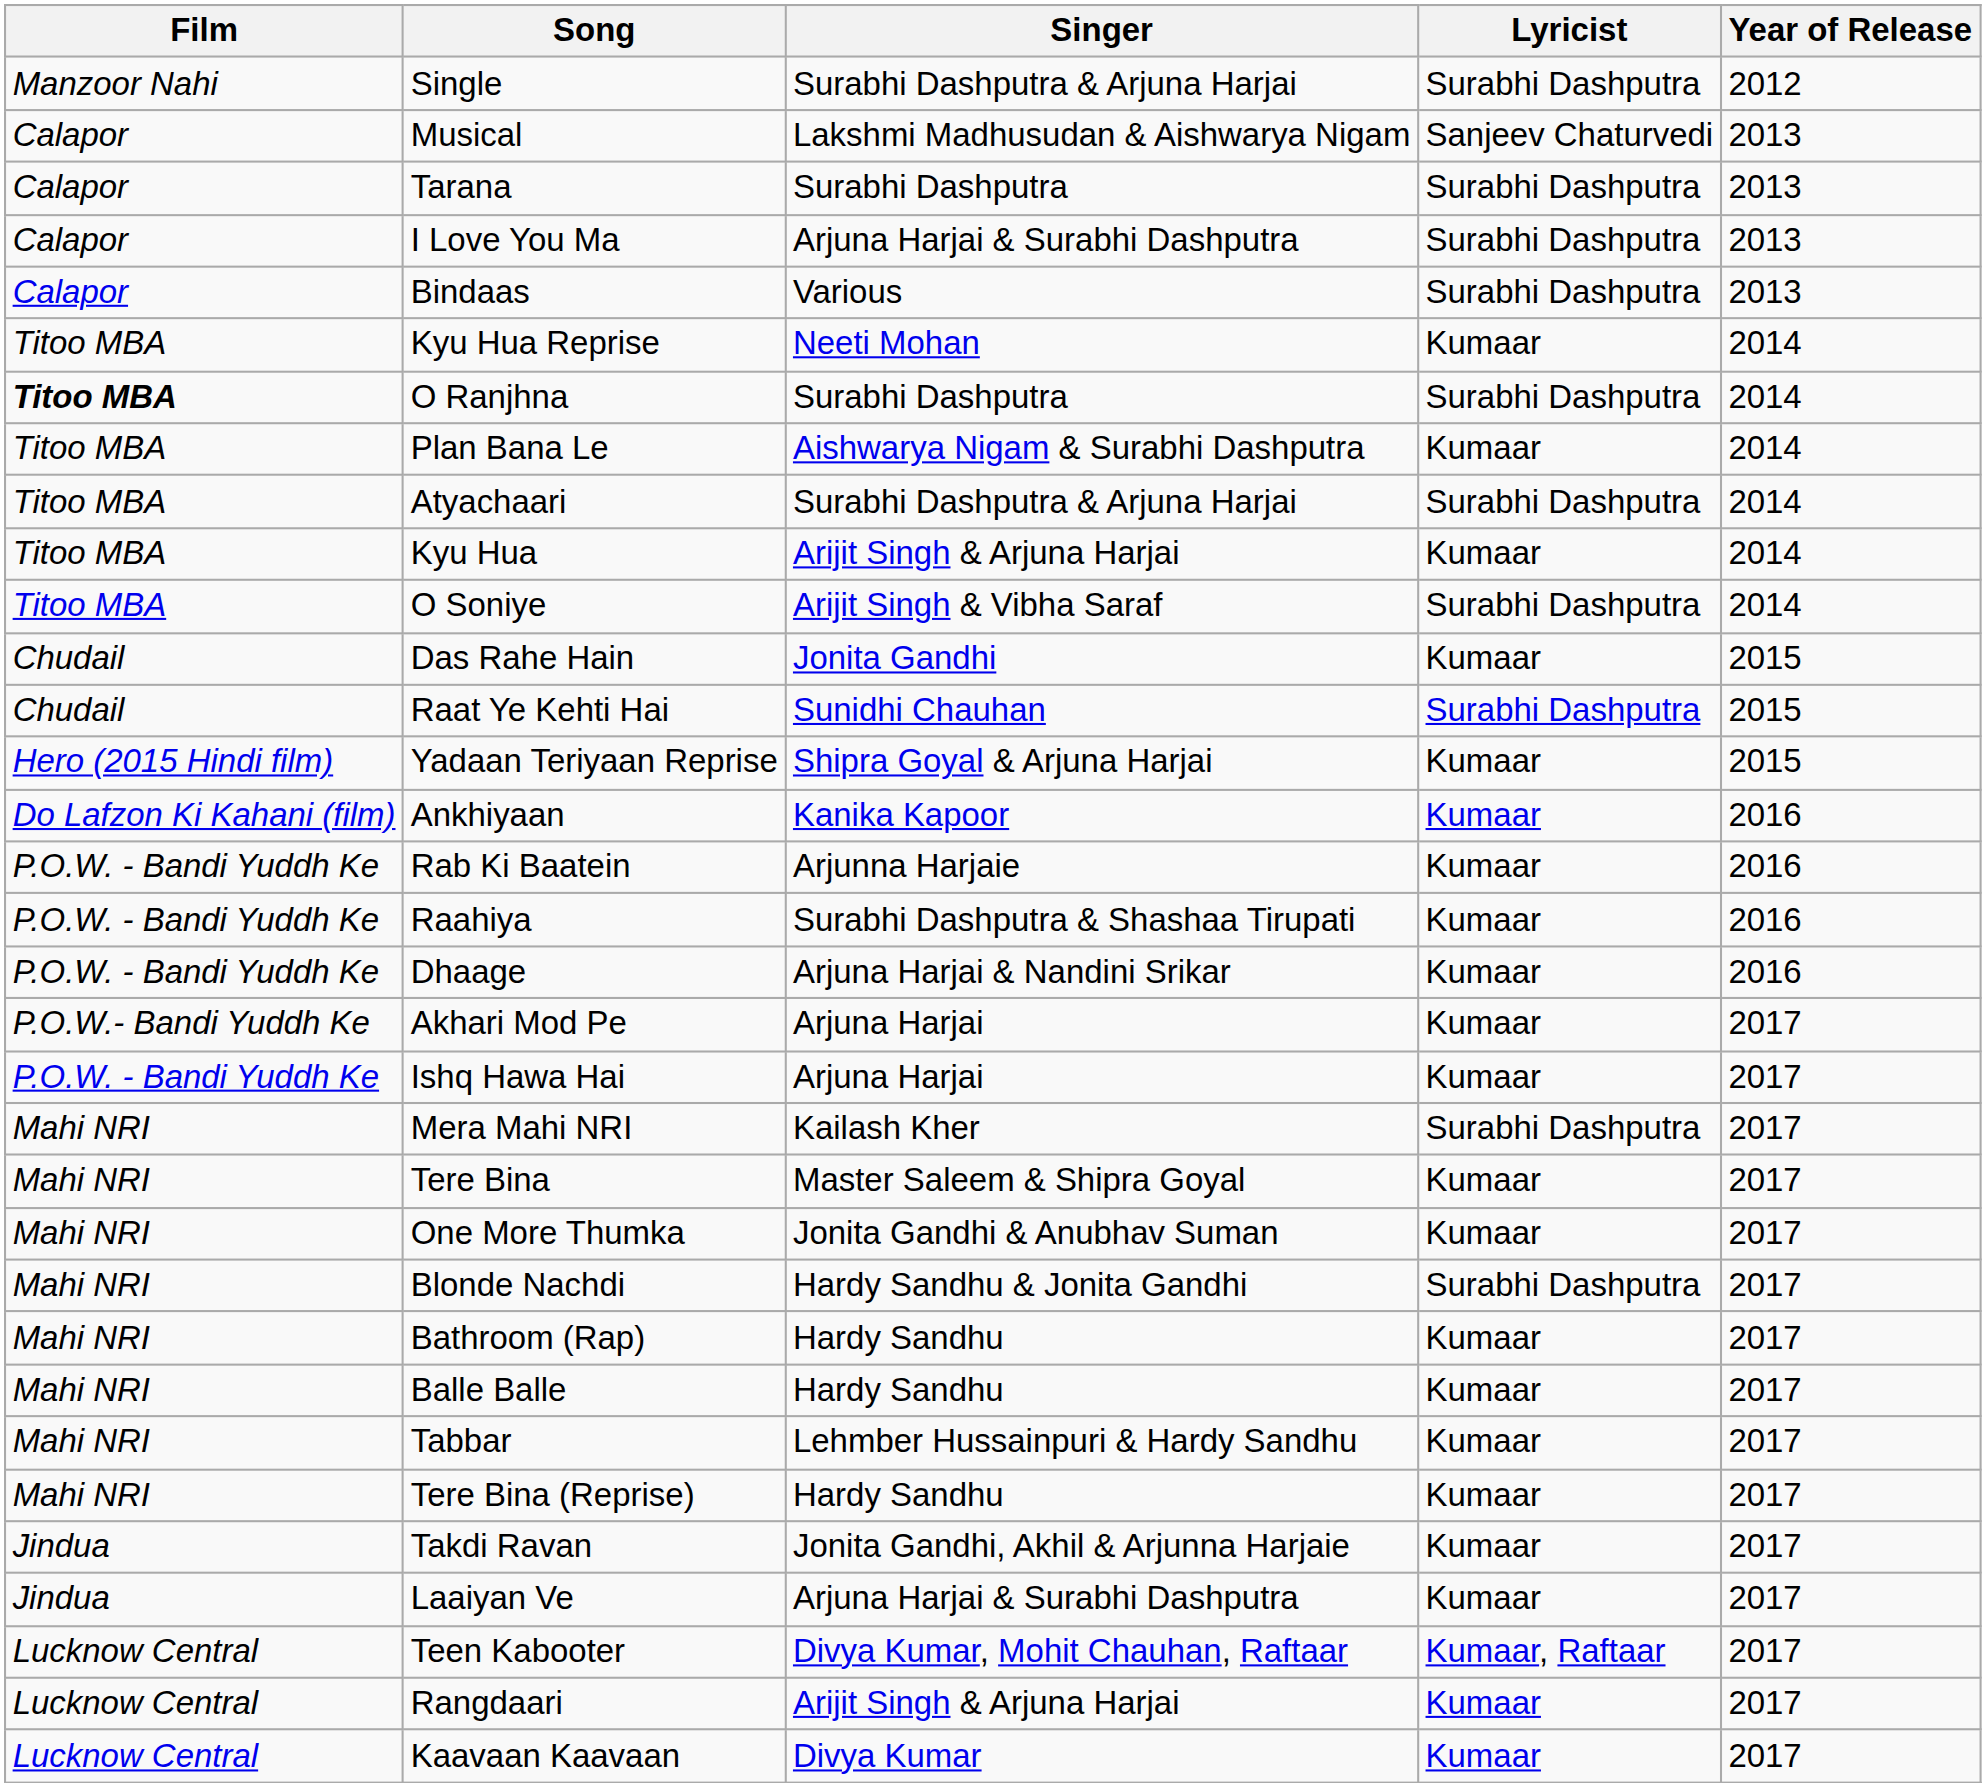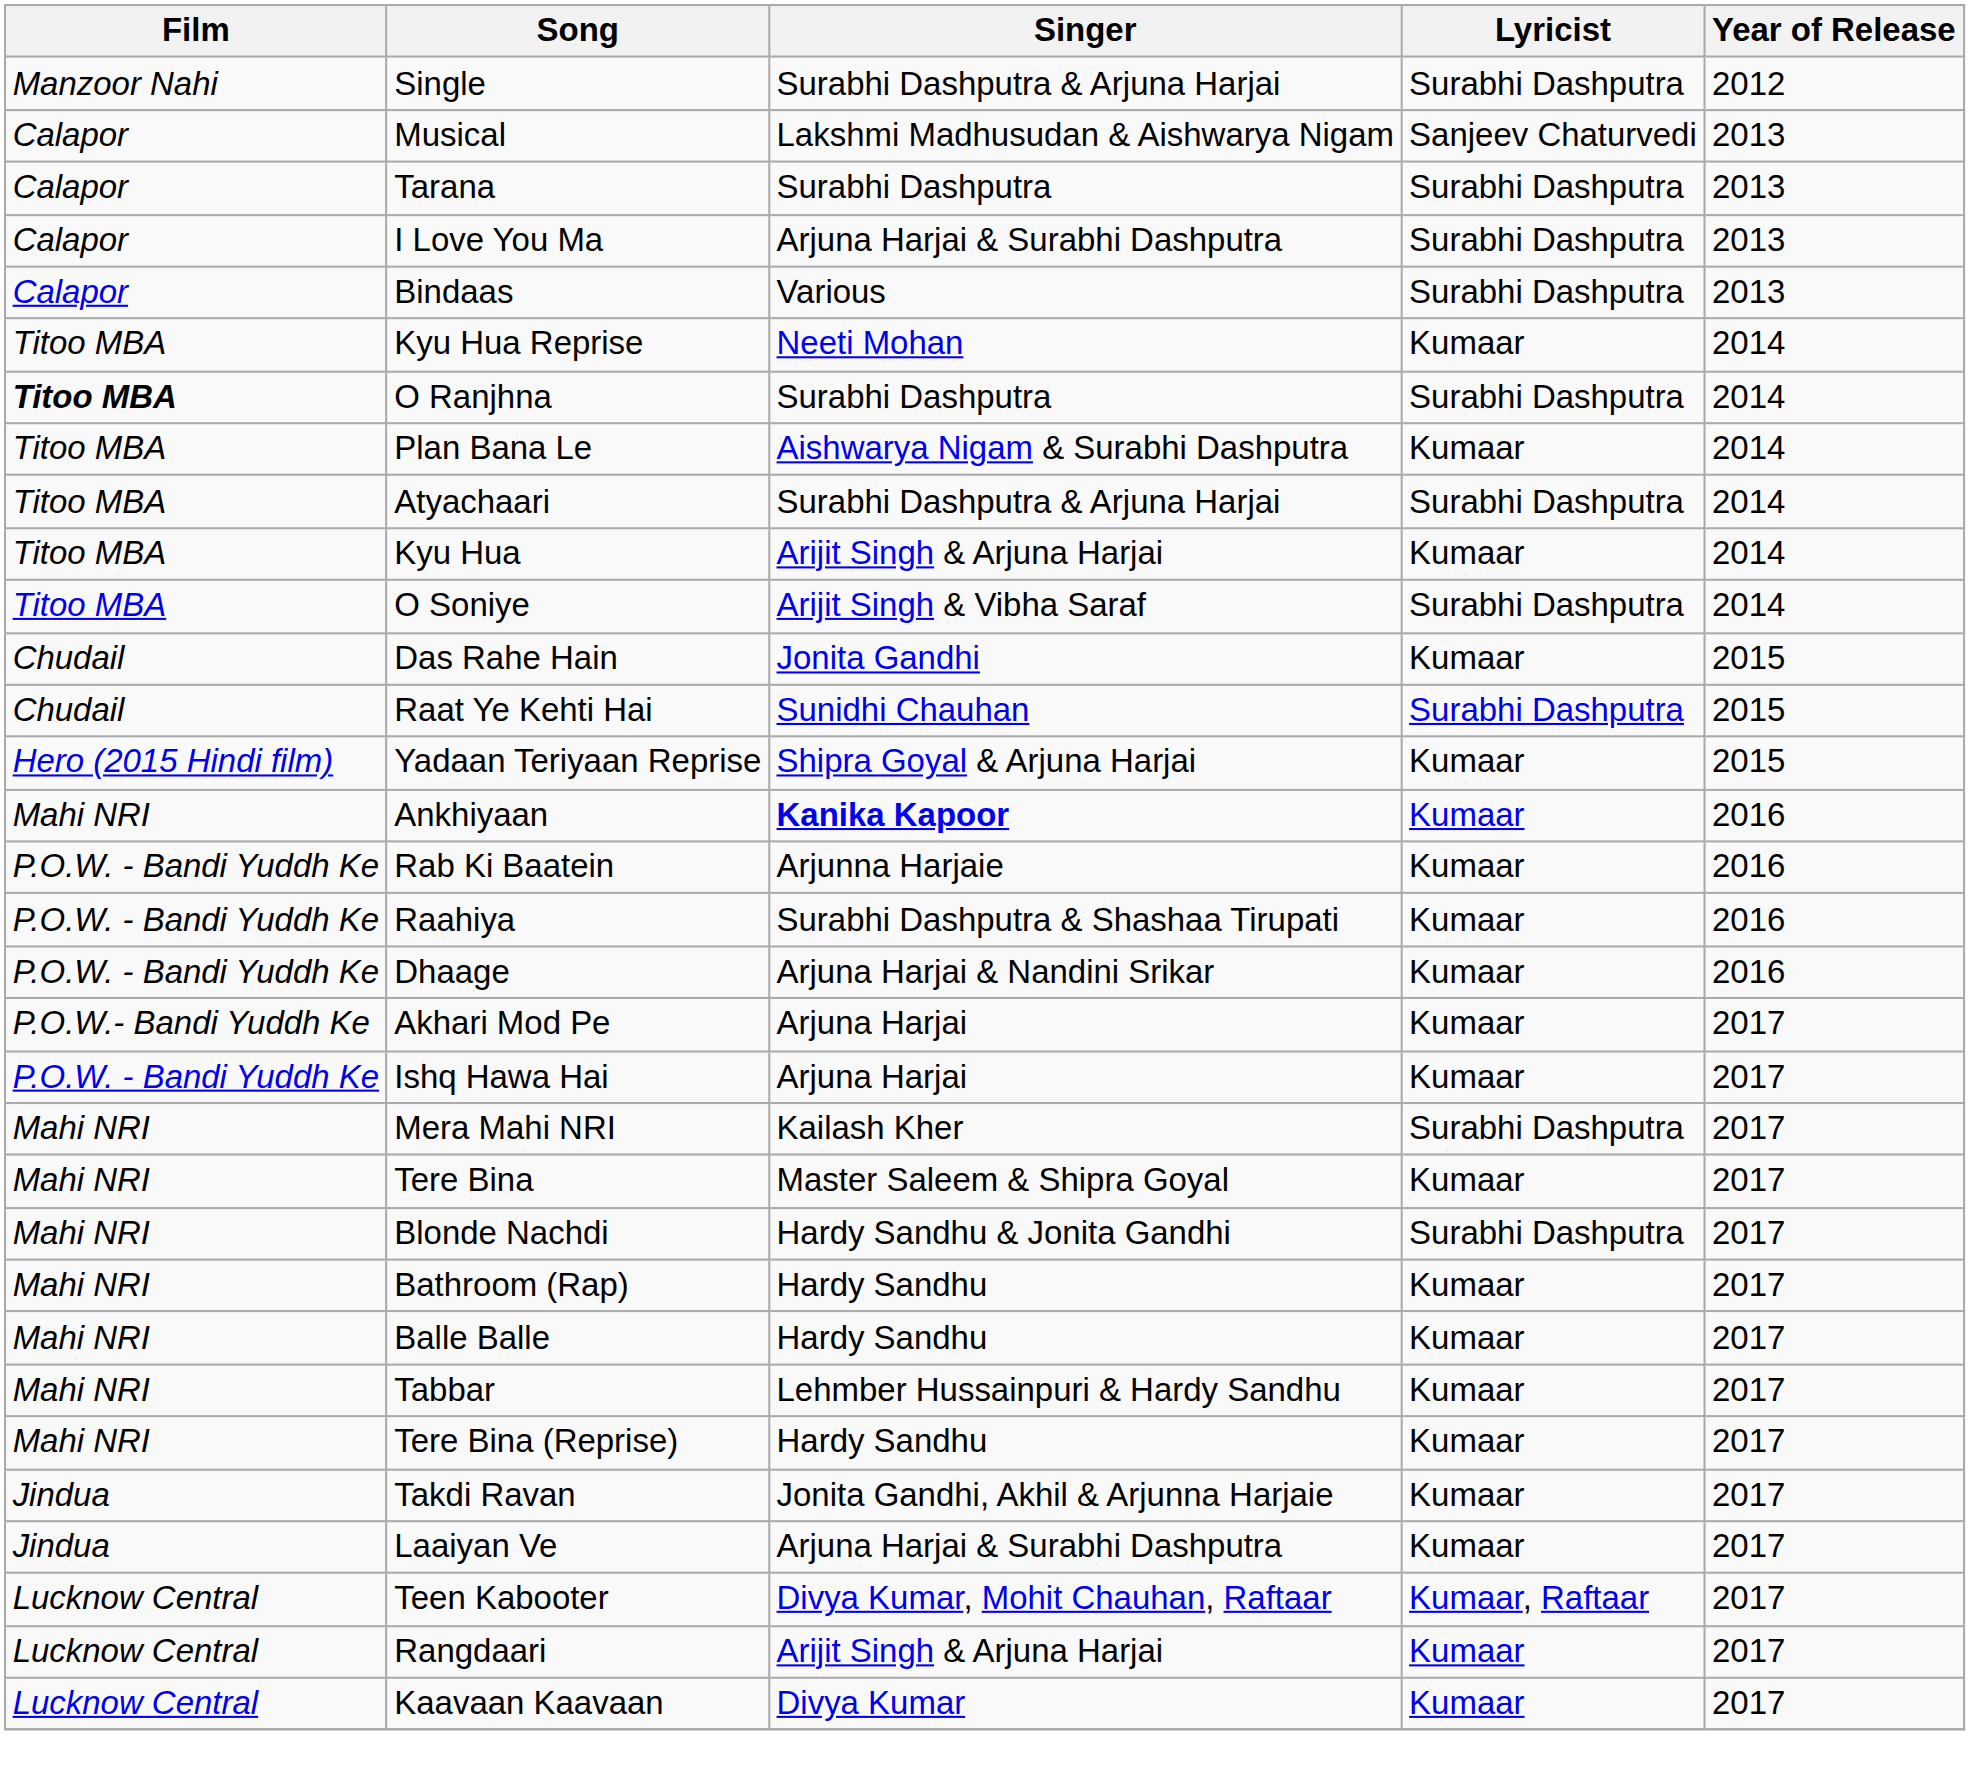Ankhiyaan | Film: Do Lafzon Ki Kahani (film) -> Mahi NRI
Ankhiyaan | Singer: normal -> bold
- row: Mahi NRI | One More Thumka | Jonita Gandhi & Anubhav Suman | Kumaar | 2017
